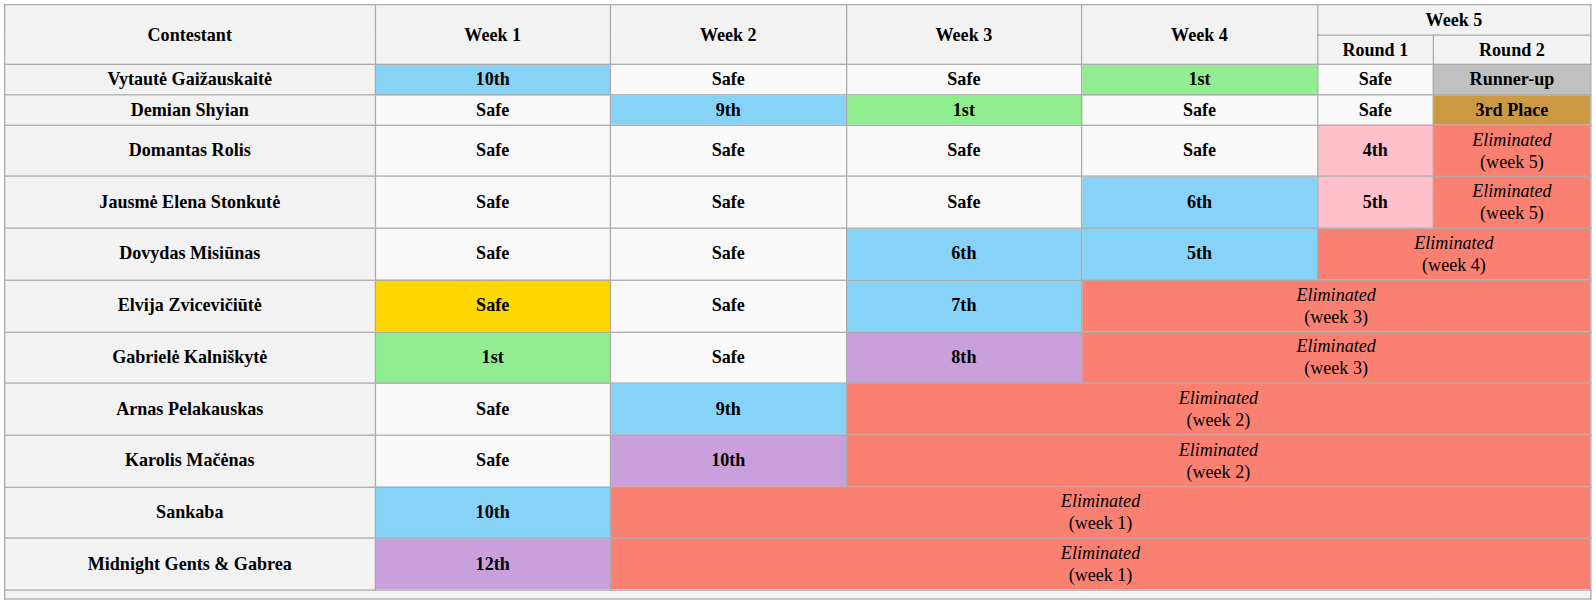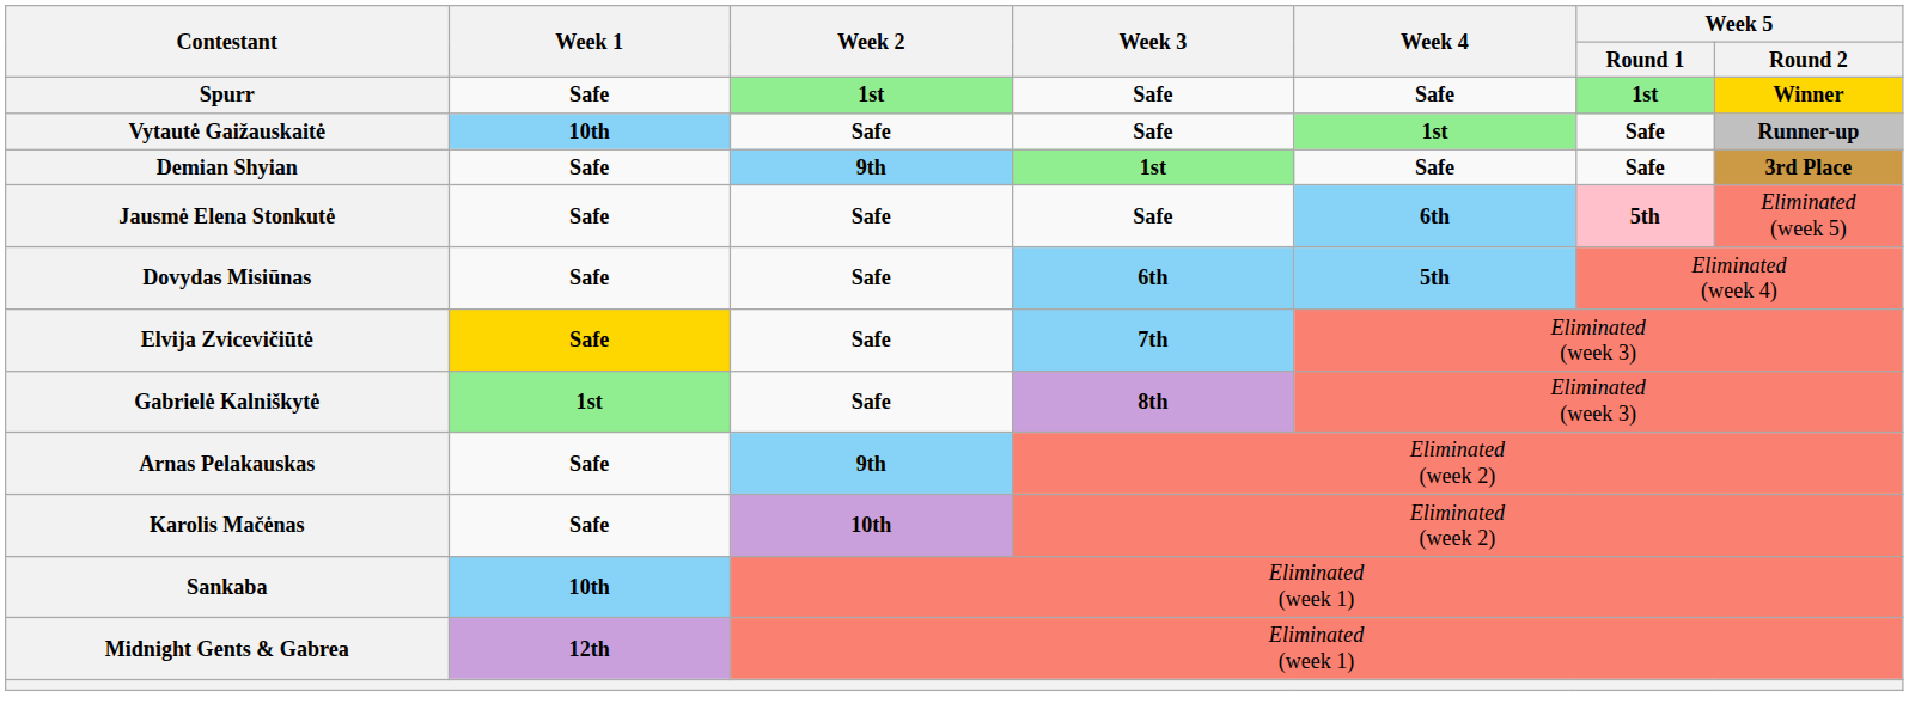+ row: Spurr | Safe | 1st | Safe | Safe | 1st | Winner
- row: Domantas Rolis | Safe | Safe | Safe | Safe | 4th | Eliminated (week 5)
